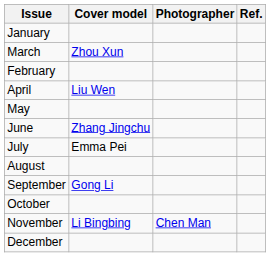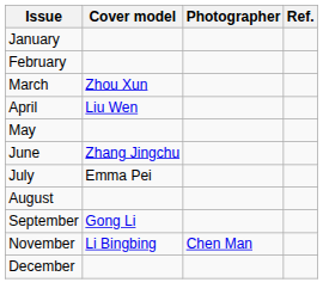rows swapped: February <-> March
- row: October
